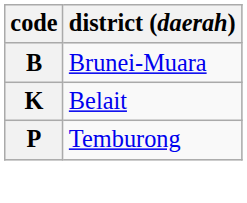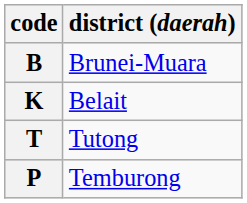+ row: T | Tutong
